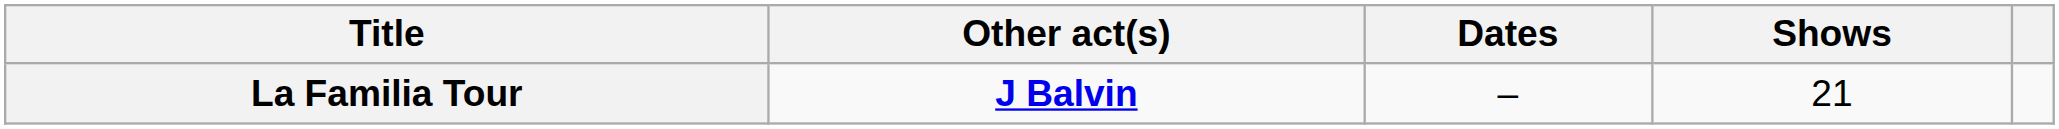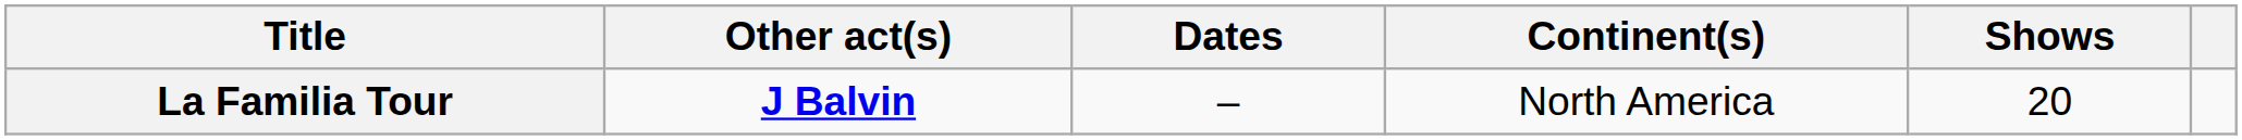+ column: Continent(s) | North America
La Familia Tour | Shows: 21 -> 20
